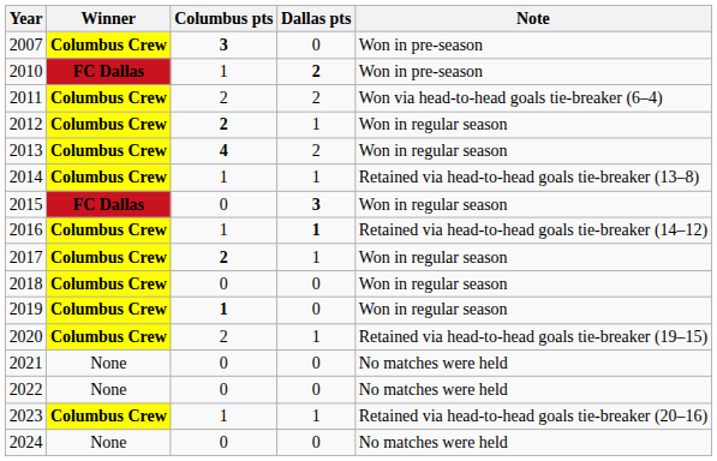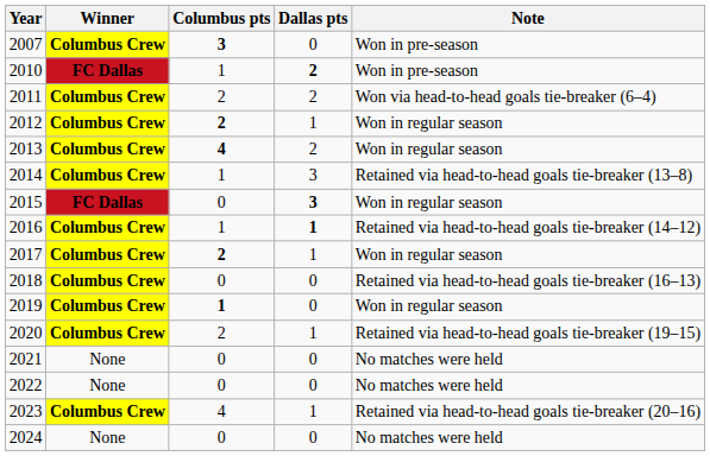2014 | Dallas pts: 1 -> 3
2018 | Note: Won in regular season -> Retained via head-to-head goals tie-breaker (16–13)
2023 | Columbus pts: 1 -> 4
